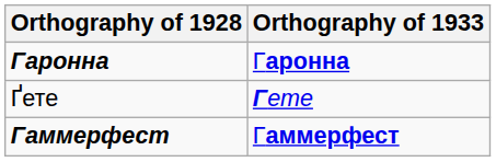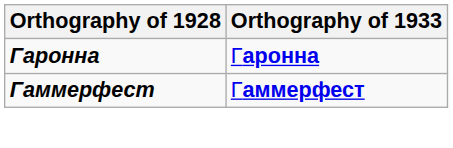- row: Ґете | Гете
